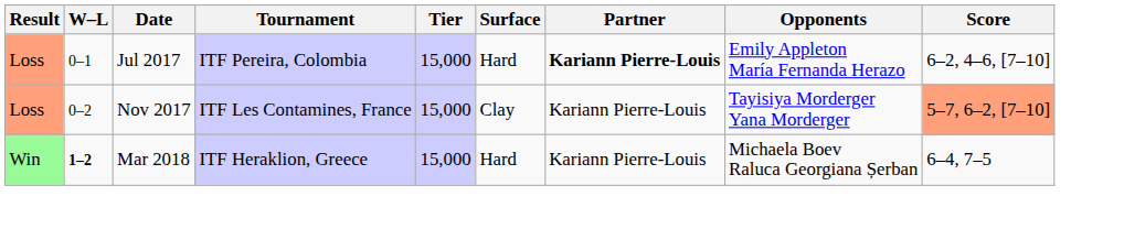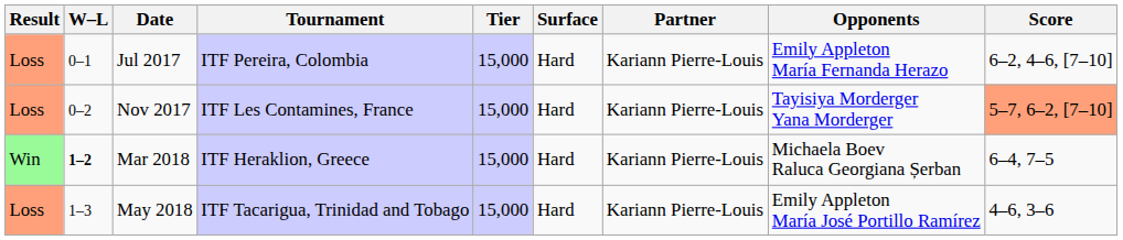Jul 2017 | Partner: bold -> normal
Nov 2017 | Surface: Clay -> Hard
+ row: Loss | 1–3 | May 2018 | ITF Tacarigua, Trinidad and Tobago | 15,000 | Hard | Kariann Pierre-Louis | Emily Appleton María José Portillo Ramírez | 4–6, 3–6
